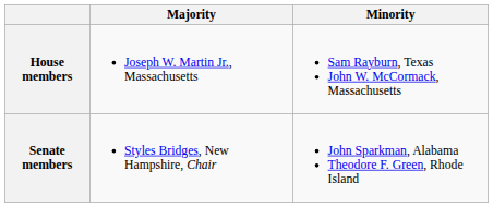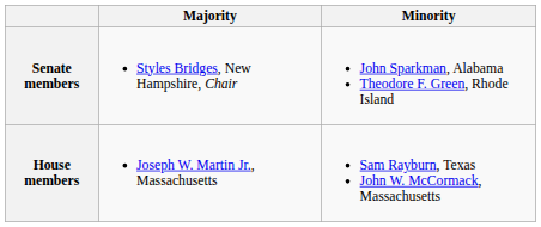rows swapped: Senate members <-> House members
